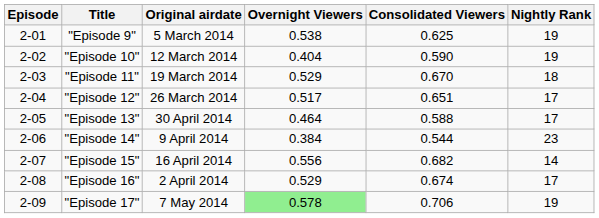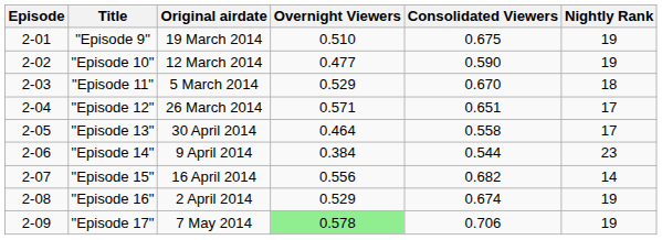"Episode 9" | Original airdate: 5 March 2014 -> 19 March 2014
"Episode 9" | Overnight Viewers: 0.538 -> 0.510
"Episode 9" | Consolidated Viewers: 0.625 -> 0.675
"Episode 10" | Overnight Viewers: 0.404 -> 0.477
"Episode 11" | Original airdate: 19 March 2014 -> 5 March 2014
"Episode 12" | Overnight Viewers: 0.517 -> 0.571
"Episode 13" | Consolidated Viewers: 0.588 -> 0.558
"Episode 16" | Nightly Rank: 17 -> 19
